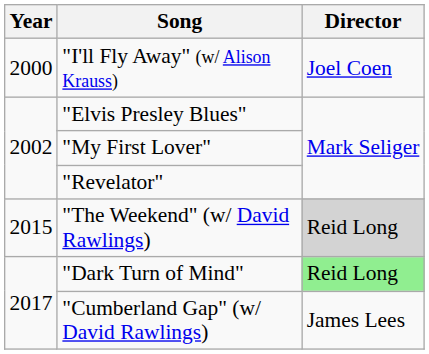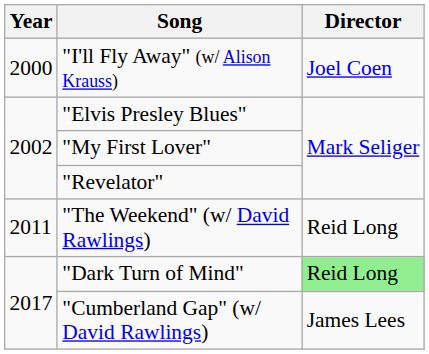"The Weekend" (w/ David Rawlings) | Year: 2015 -> 2011
"The Weekend" (w/ David Rawlings) | Director: lightgrey background -> no background
